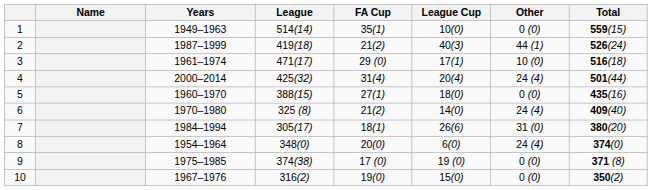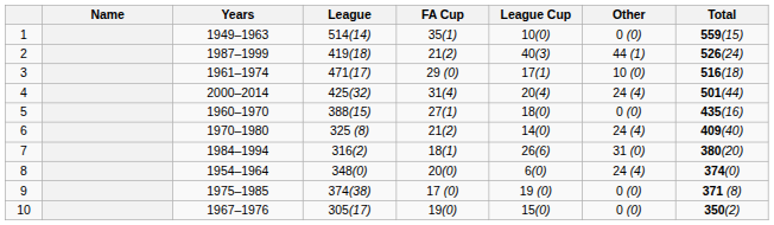7 | League: 305(17) -> 316(2)
10 | League: 316(2) -> 305(17)
